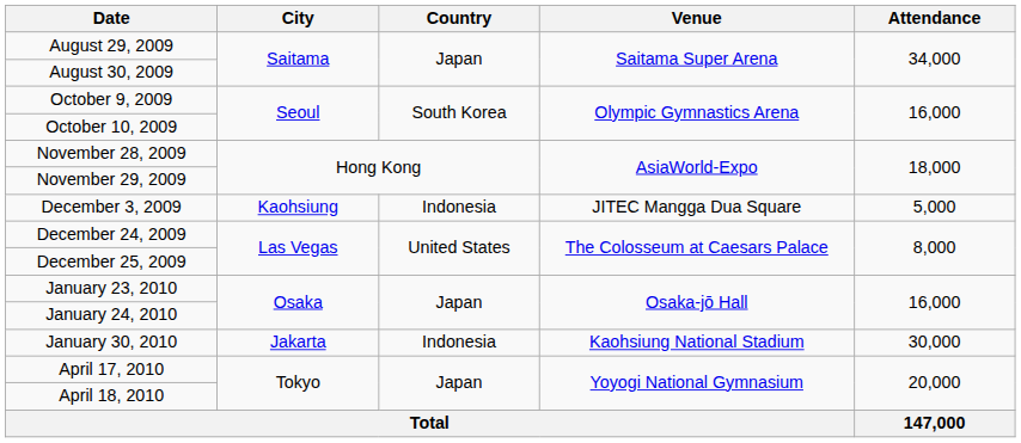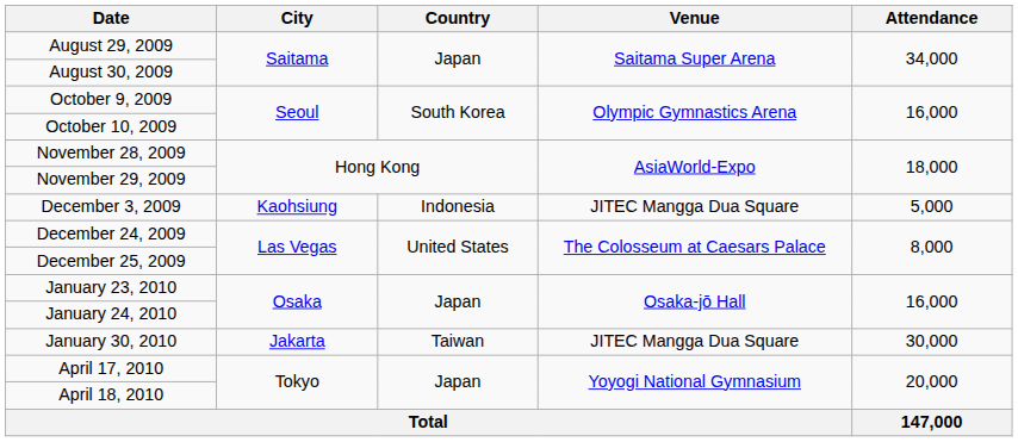January 30, 2010 | Country: Indonesia -> Taiwan
January 30, 2010 | Venue: Kaohsiung National Stadium -> JITEC Mangga Dua Square
